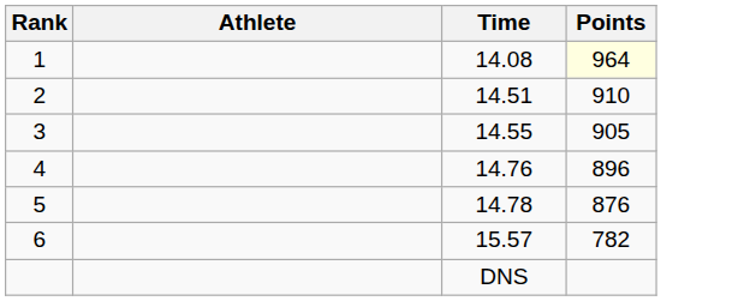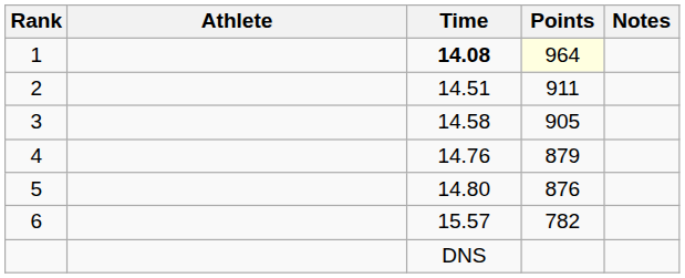+ column: Notes
1 | Time: normal -> bold
2 | Points: 910 -> 911
3 | Time: 14.55 -> 14.58
4 | Points: 896 -> 879
5 | Time: 14.78 -> 14.80
